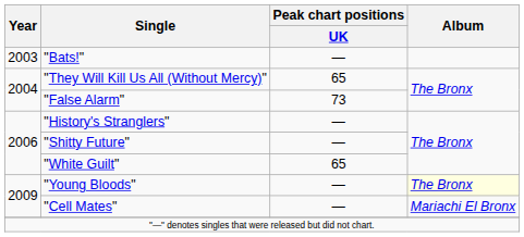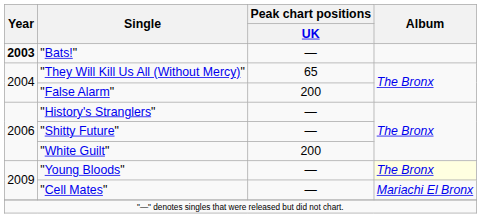"Bats!" | Year: normal -> bold
"False Alarm" | Peak chart positions / UK: 73 -> 200
"White Guilt" | Peak chart positions / UK: 65 -> 200
